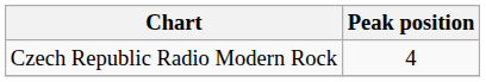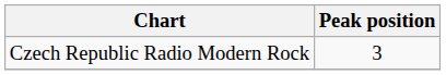Czech Republic Radio Modern Rock | Peak position: 4 -> 3
